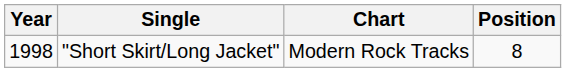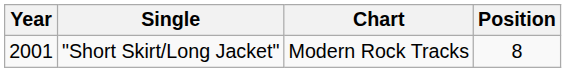"Short Skirt/Long Jacket" | Year: 1998 -> 2001
